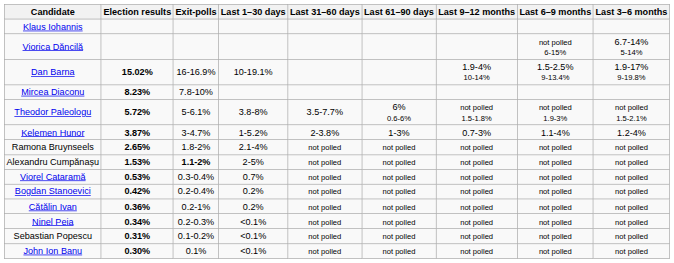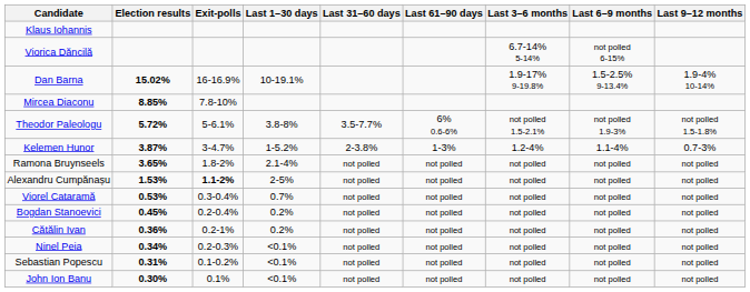columns swapped: Last 3–6 months <-> Last 9–12 months
Mircea Diaconu | Election results: 8.23% -> 8.85%
Ramona Bruynseels | Election results: 2.65% -> 3.65%
Bogdan Stanoevici | Election results: 0.42% -> 0.45%
